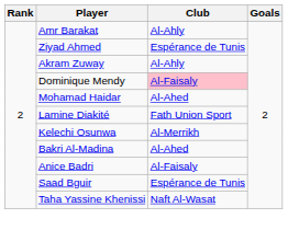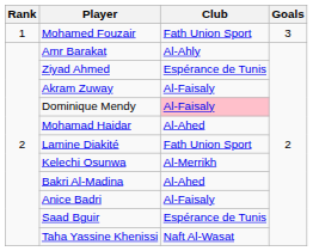+ row: 1 | Mohamed Fouzair | Fath Union Sport | 3
Akram Zuway | Club: Al-Ahly -> Al-Faisaly
